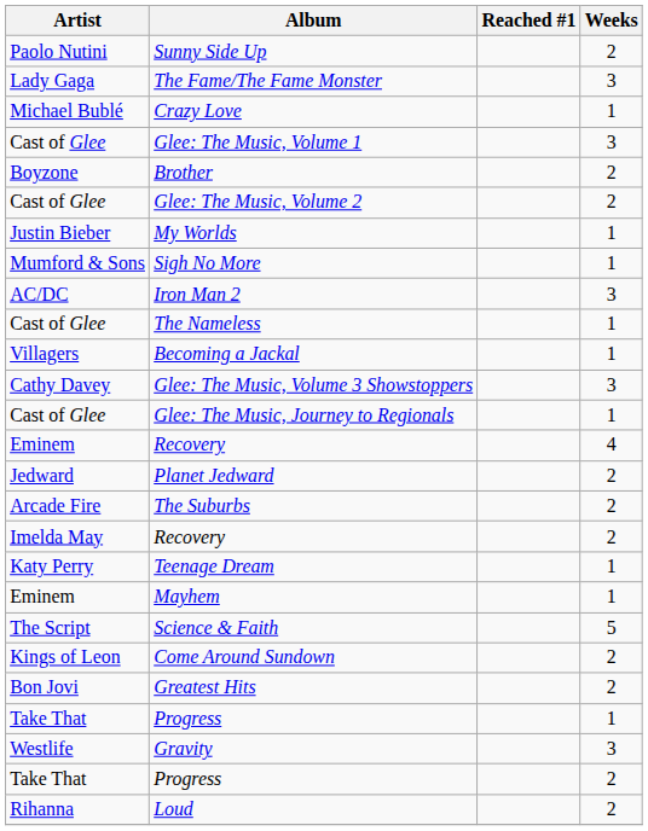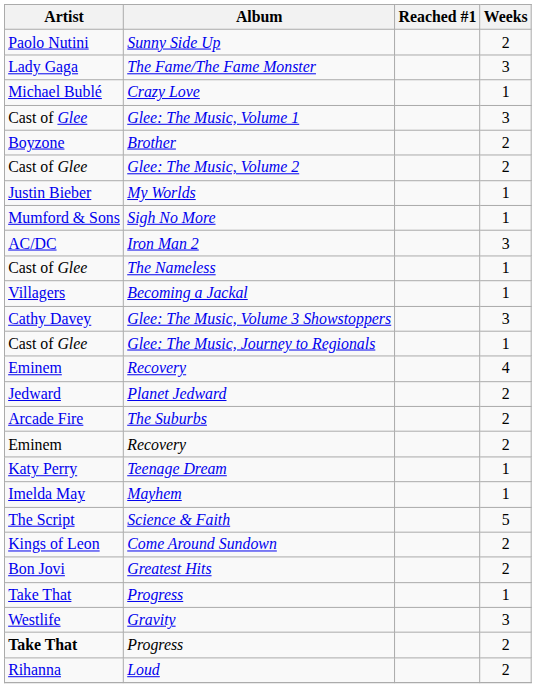Recovery / 2 | Artist: Imelda May -> Eminem
Mayhem | Artist: Eminem -> Imelda May
Progress / 2 | Artist: normal -> bold
